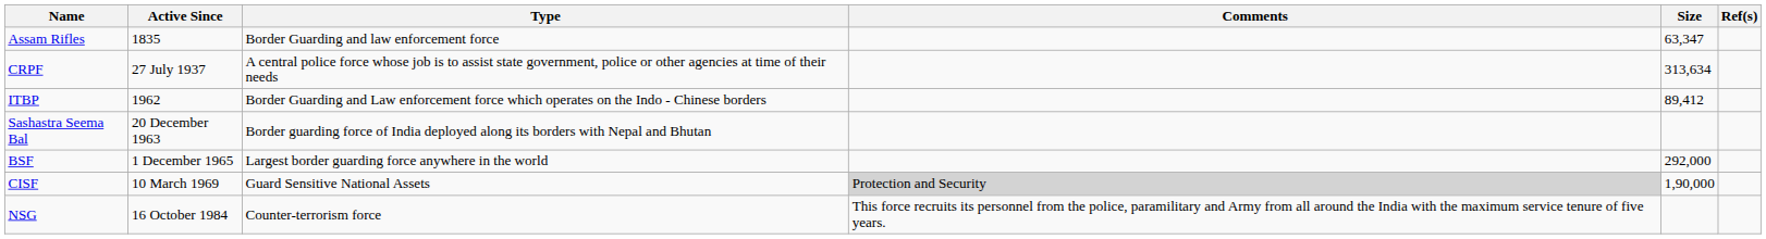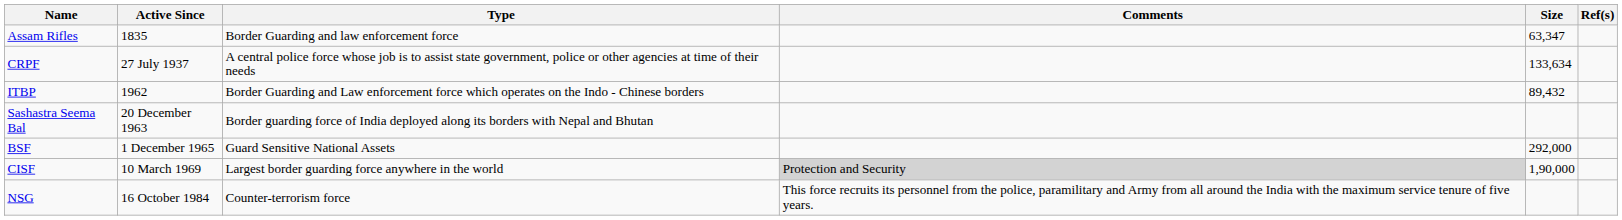CRPF | Size: 313,634 -> 133,634
ITBP | Size: 89,412 -> 89,432
BSF | Type: Largest border guarding force anywhere in the world -> Guard Sensitive National Assets
CISF | Type: Guard Sensitive National Assets -> Largest border guarding force anywhere in the world
